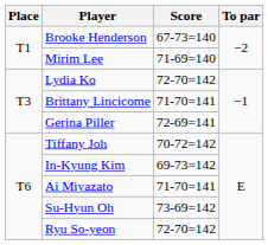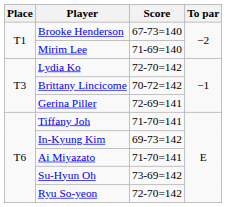Brittany Lincicome | Score: 71-70=141 -> 70-72=142
Tiffany Joh | Score: 70-72=142 -> 71-70=141
